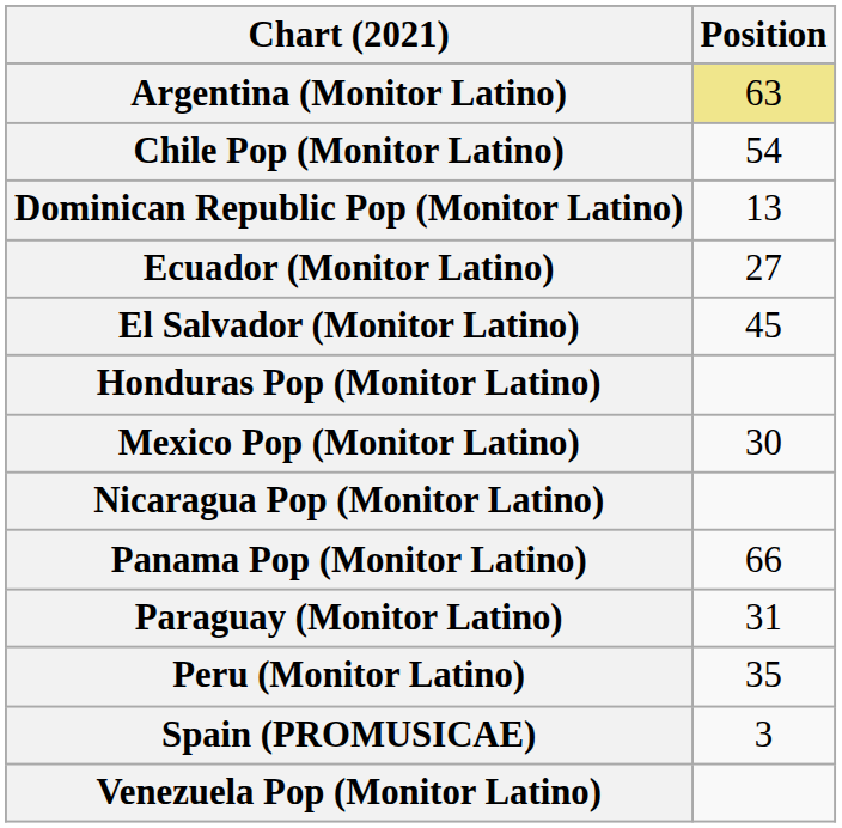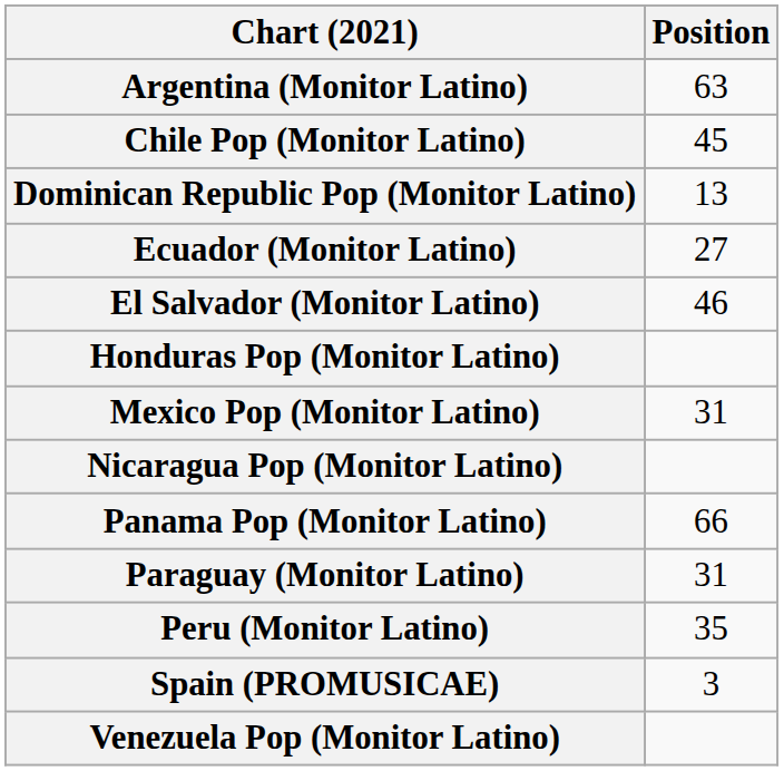Argentina (Monitor Latino) | Position: khaki background -> no background
Chile Pop (Monitor Latino) | Position: 54 -> 45
El Salvador (Monitor Latino) | Position: 45 -> 46
Mexico Pop (Monitor Latino) | Position: 30 -> 31
